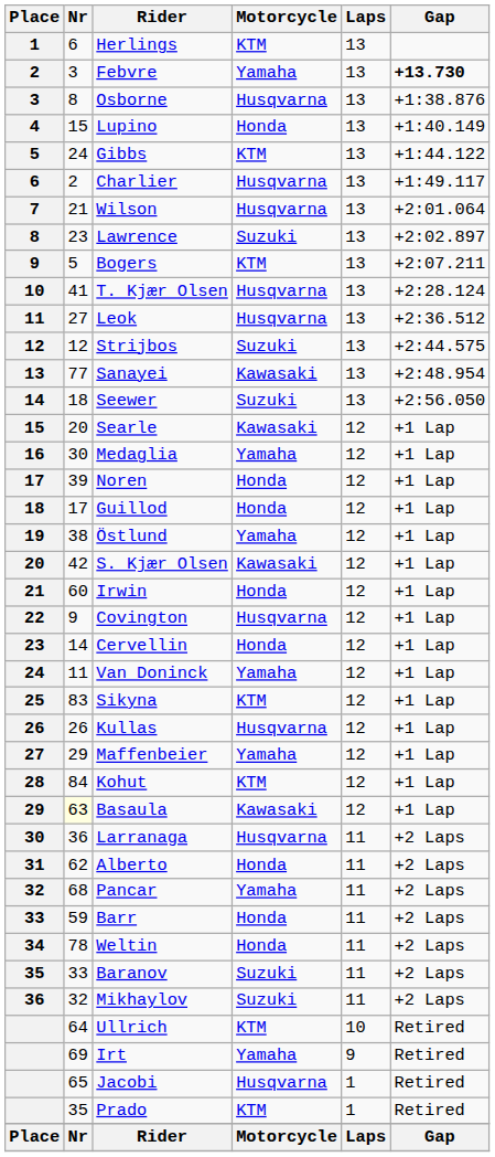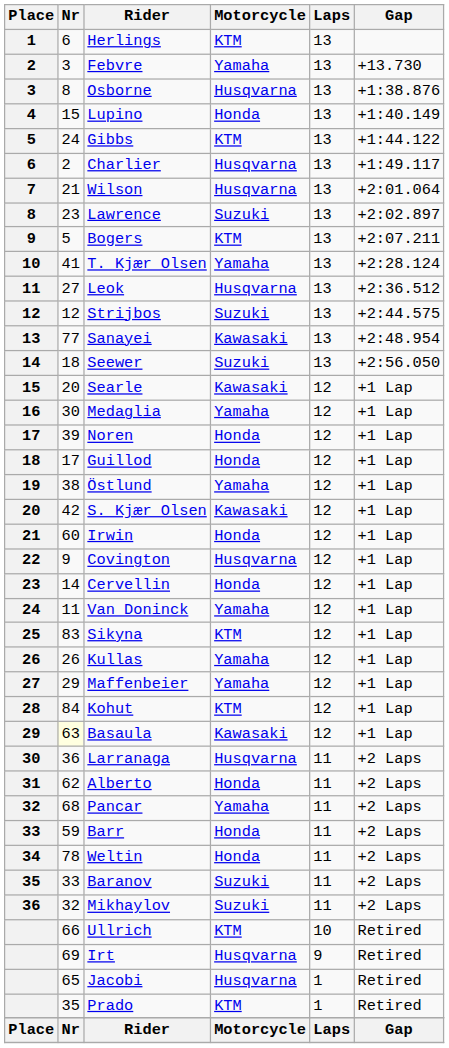Febvre | Gap: bold -> normal
T. Kjær Olsen | Motorcycle: Husqvarna -> Yamaha
Kullas | Motorcycle: Husqvarna -> Yamaha
Ullrich | Nr: 64 -> 66
Irt | Motorcycle: Yamaha -> Husqvarna
